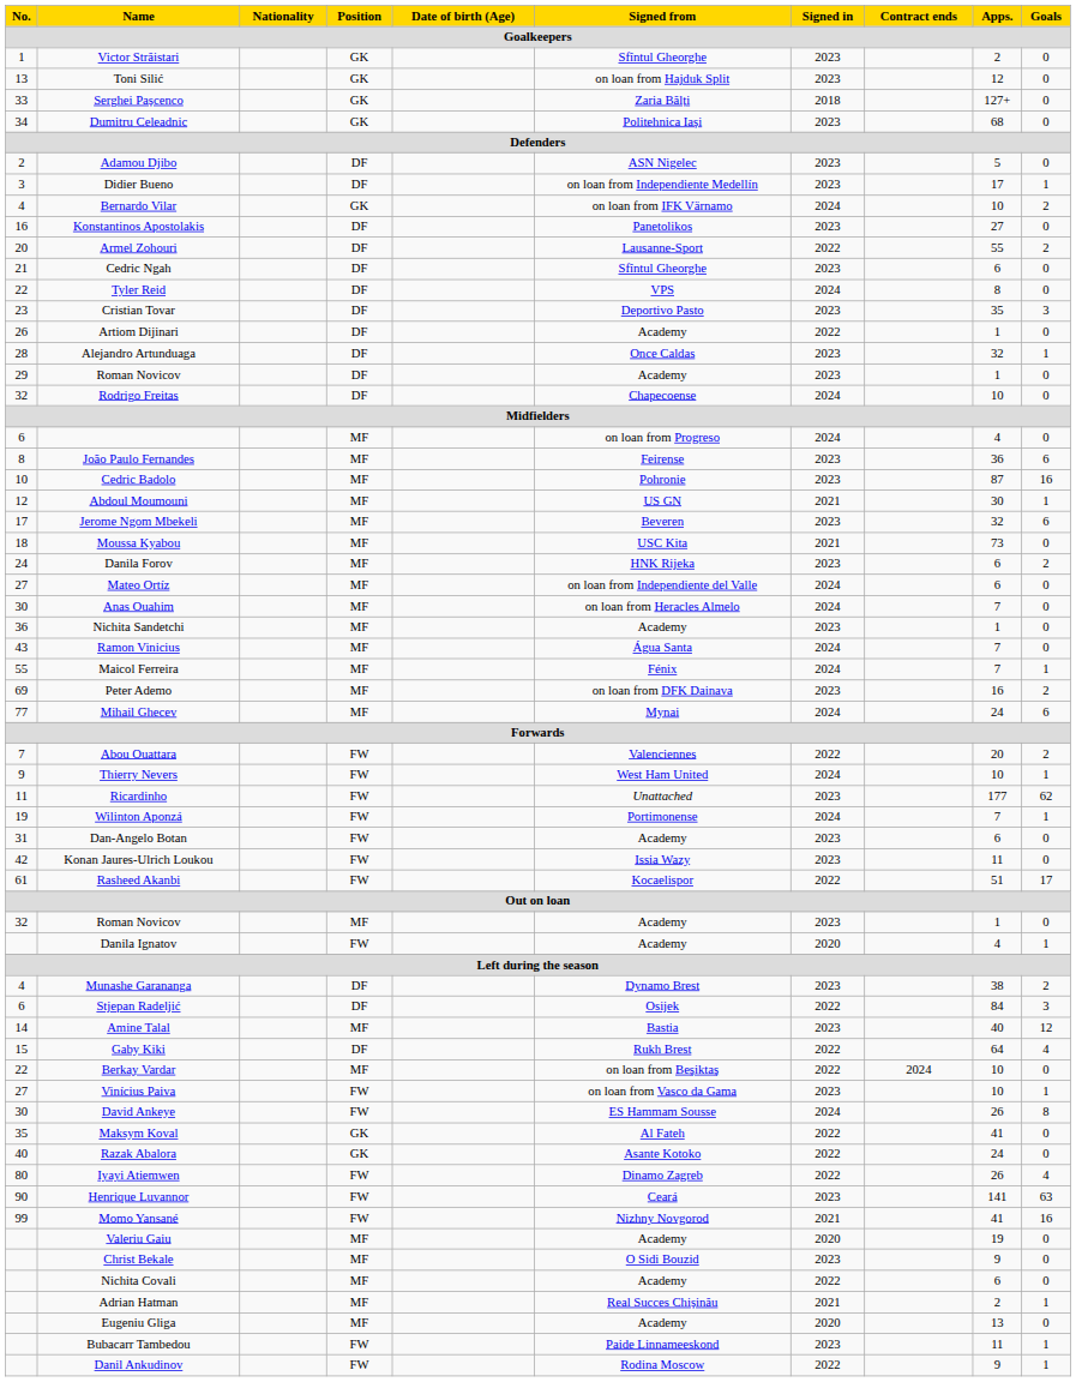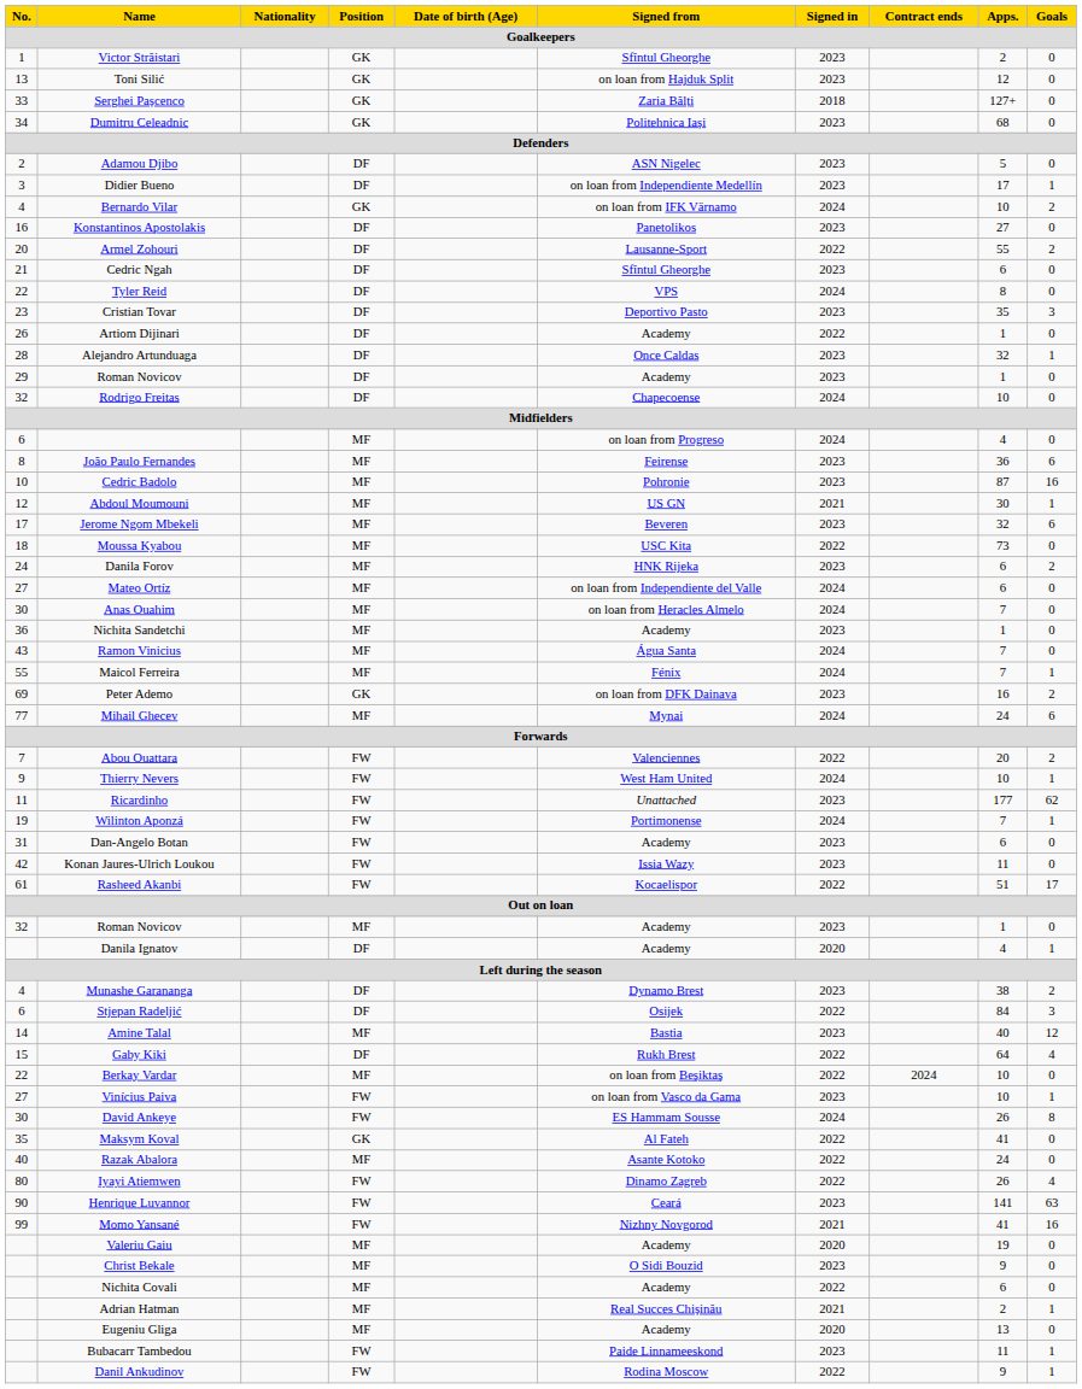Moussa Kyabou | Signed in: 2021 -> 2022
Peter Ademo | Position: MF -> GK
Danila Ignatov | Position: FW -> DF
Razak Abalora | Position: GK -> MF
